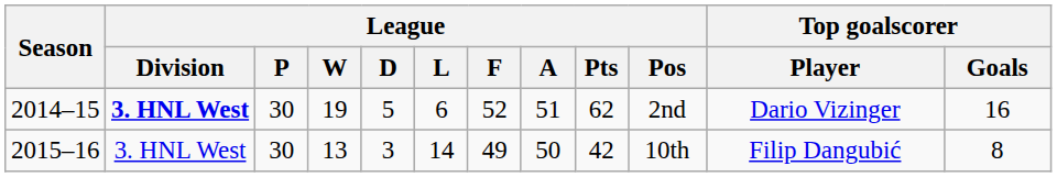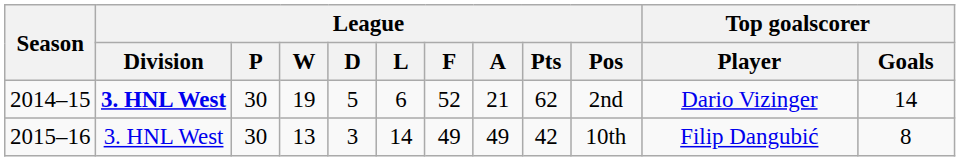2014–15 | League / A: 51 -> 21
2014–15 | Top goalscorer / Goals: 16 -> 14
2015–16 | League / A: 50 -> 49
